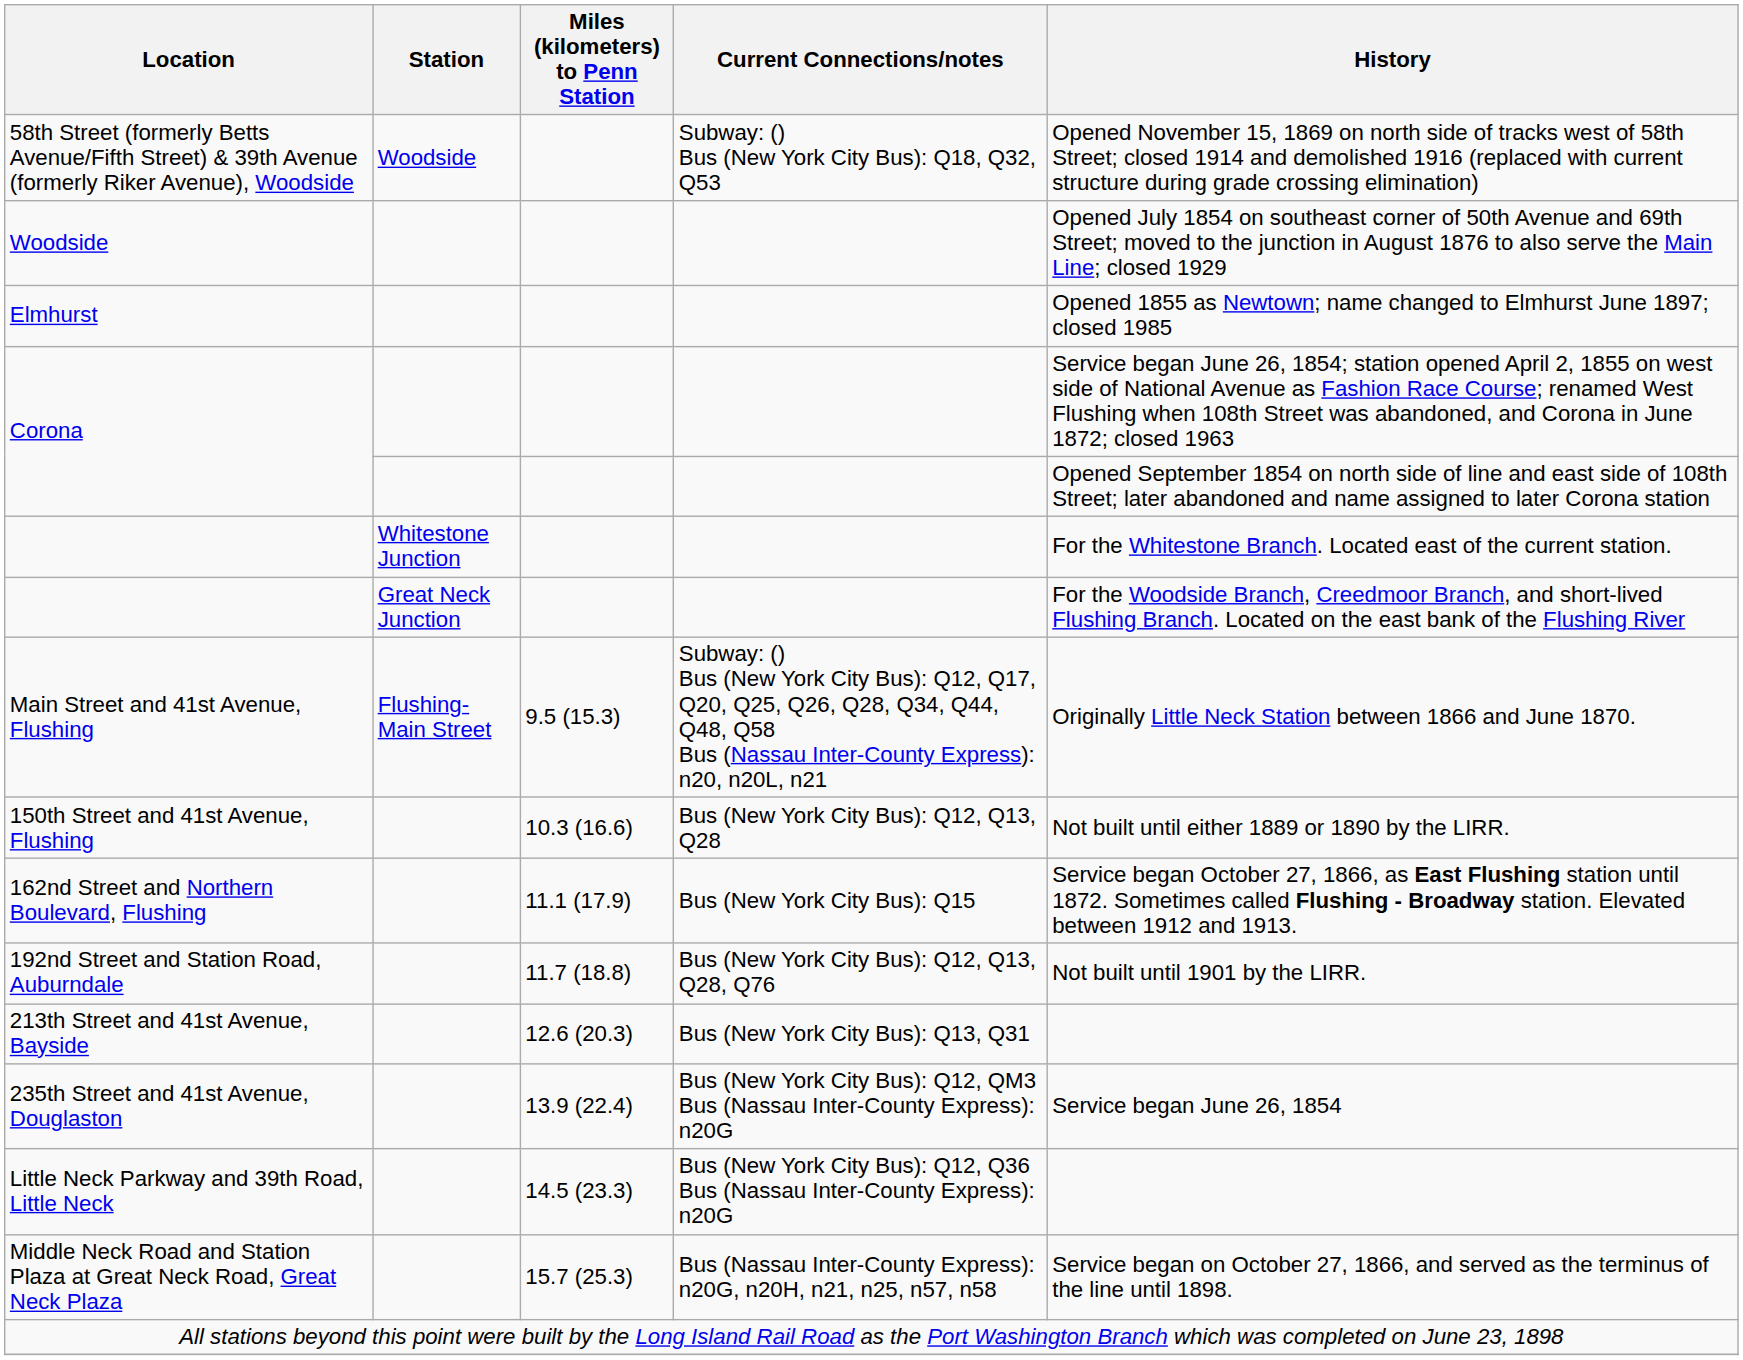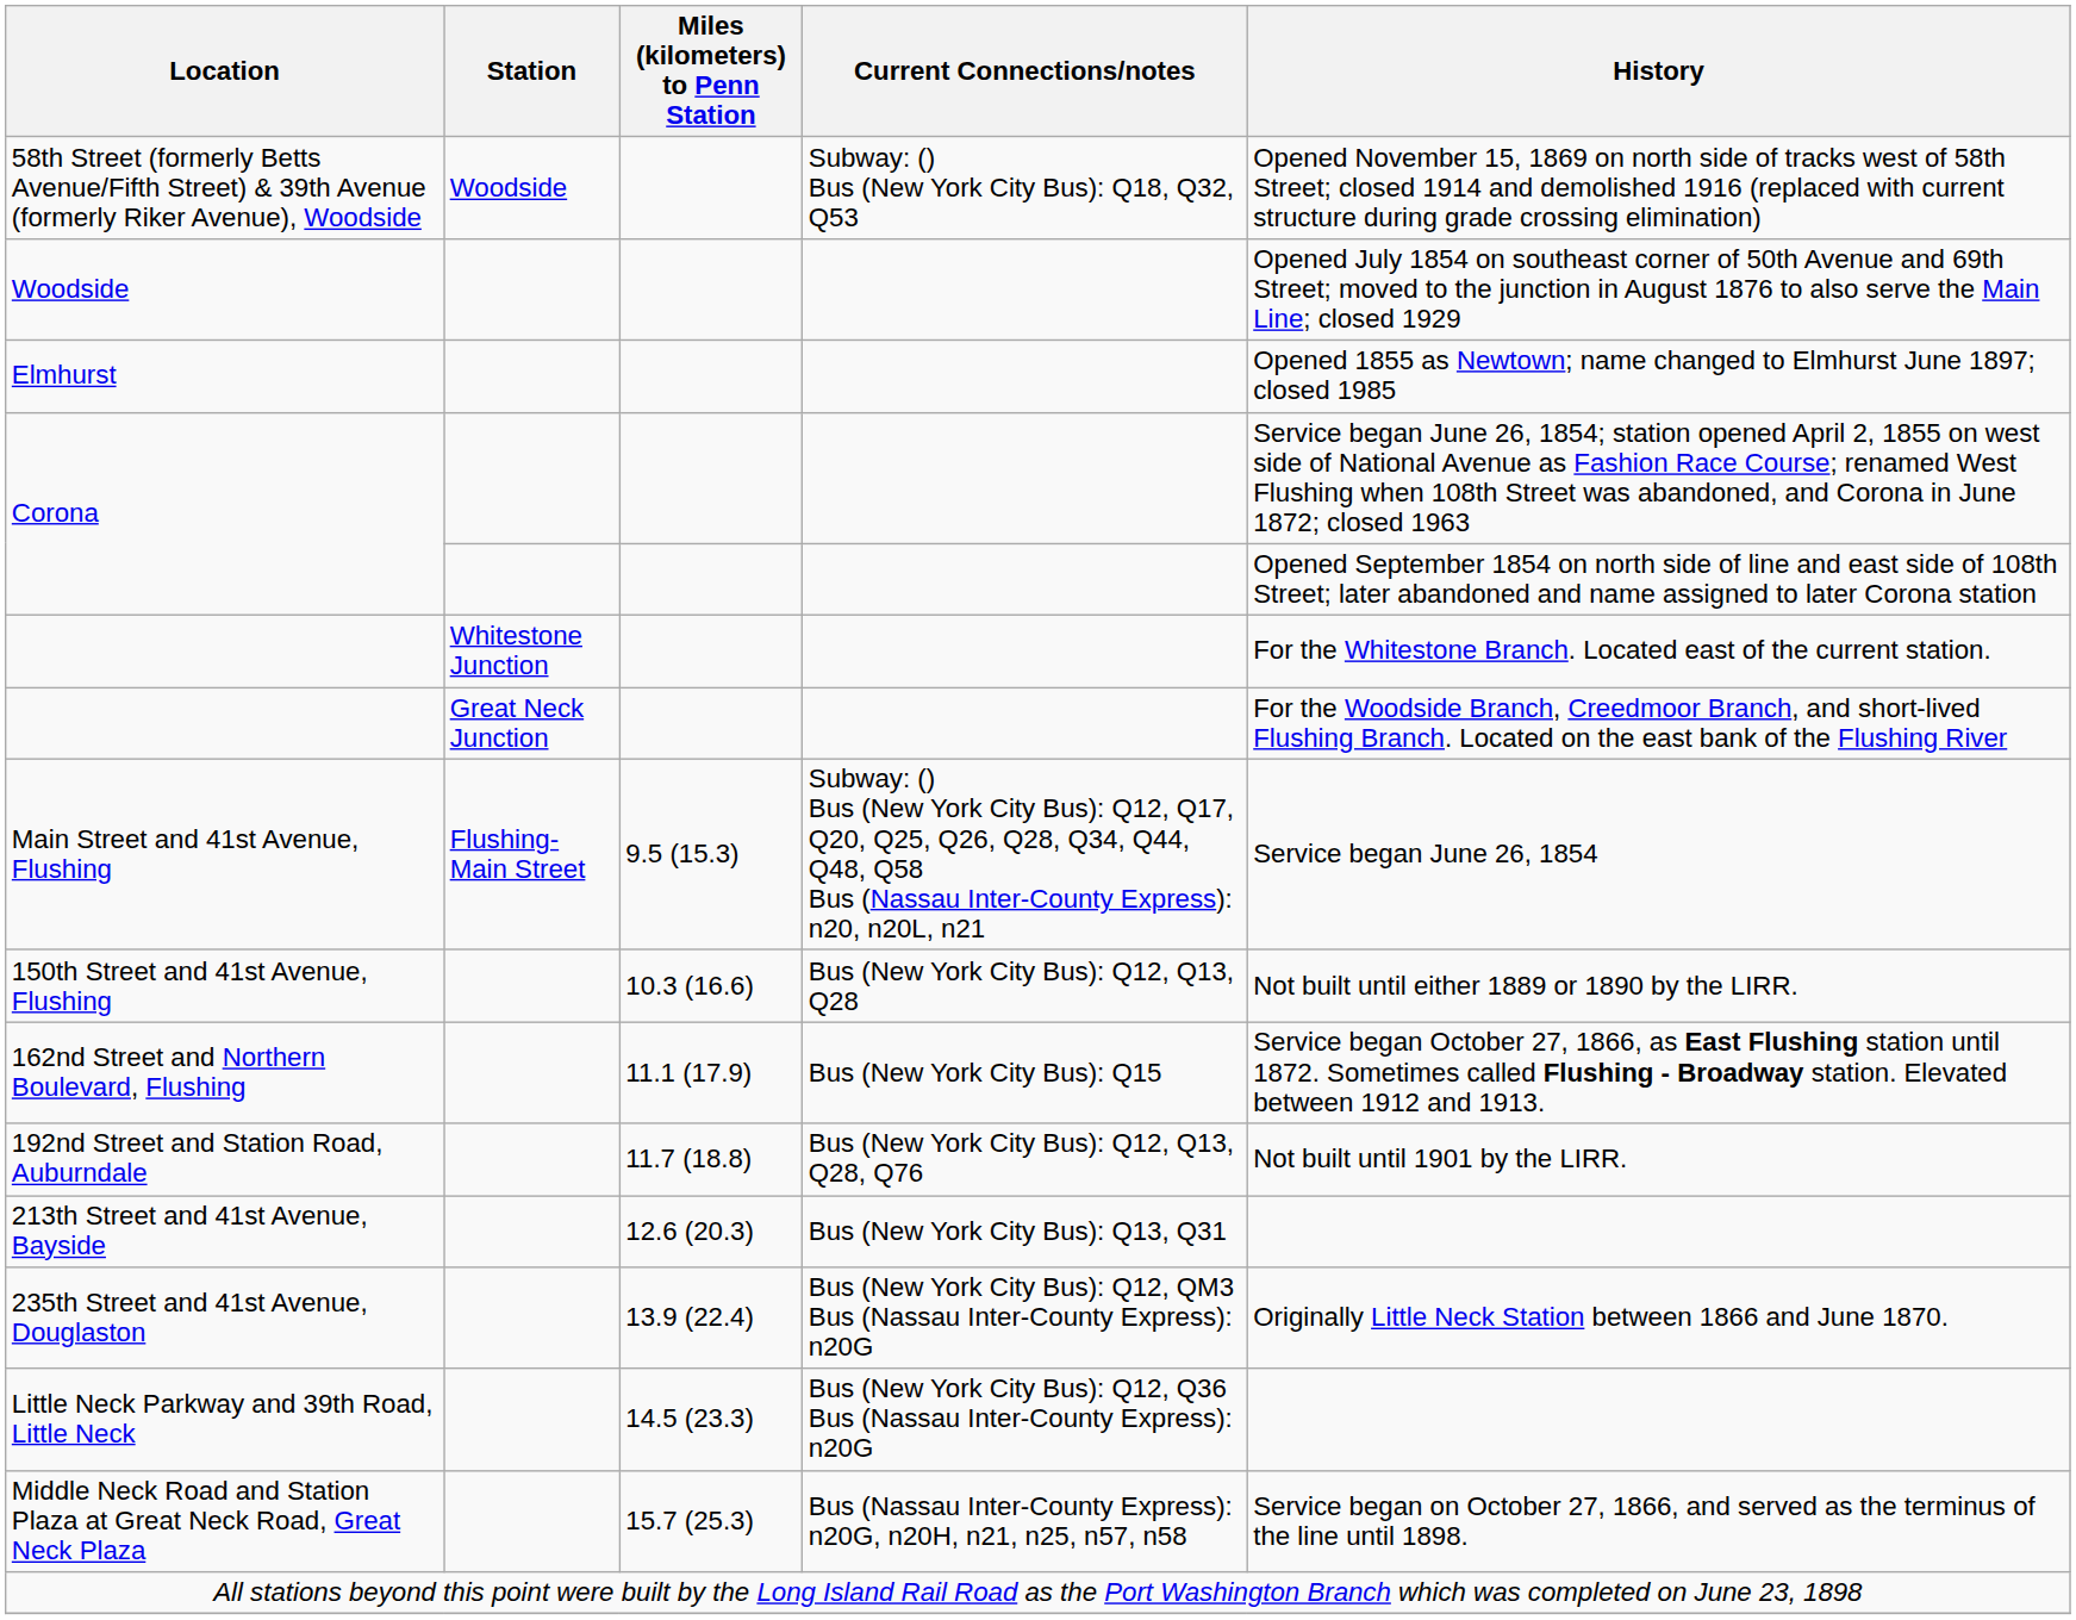Main Street and 41st Avenue, Flushing | History: Originally Little Neck Station between 1866 and June 1870. -> Service began June 26, 1854
235th Street and 41st Avenue, Douglaston | History: Service began June 26, 1854 -> Originally Little Neck Station between 1866 and June 1870.
